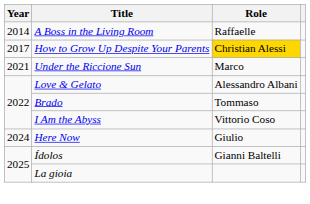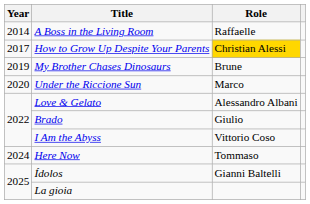+ row: 2019 | My Brother Chases Dinosaurs | Brune
Under the Riccione Sun | Year: 2021 -> 2020
Brado | Role: Tommaso -> Giulio
Here Now | Role: Giulio -> Tommaso
